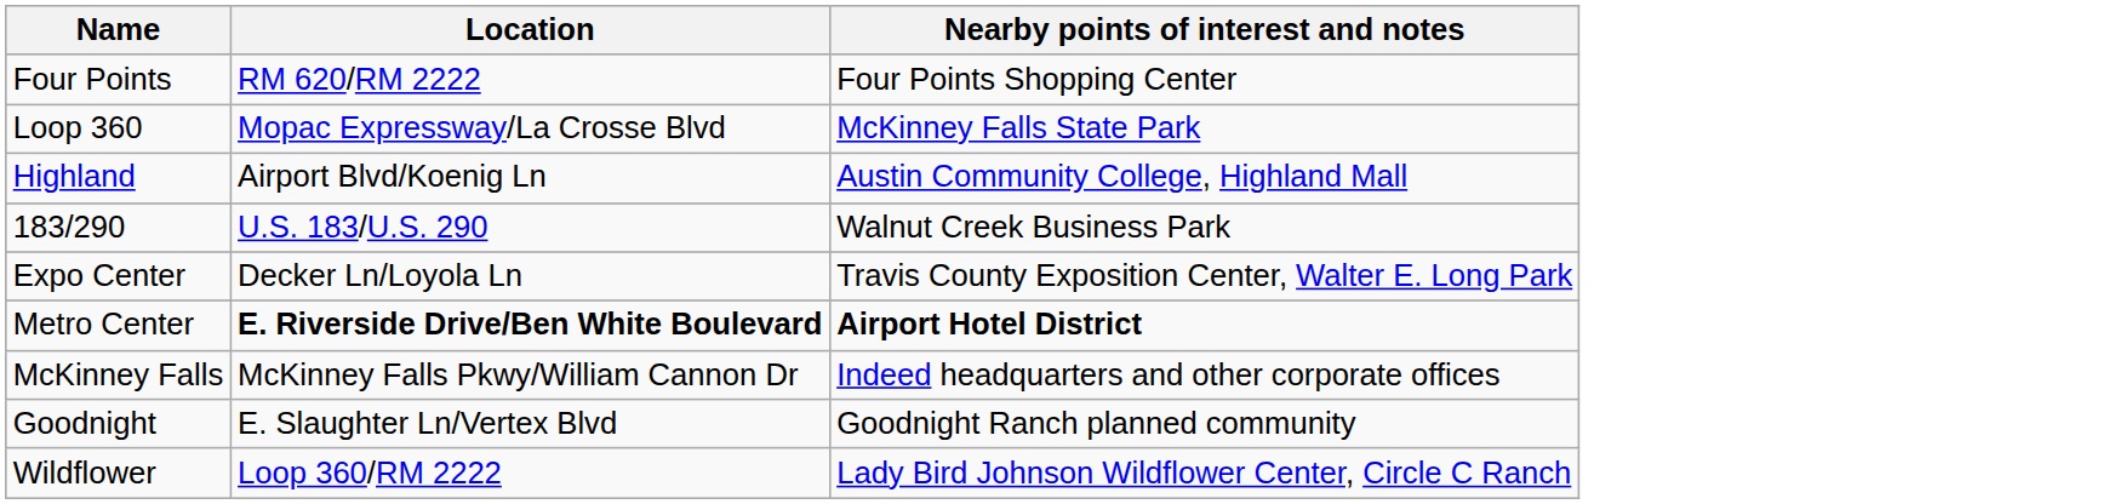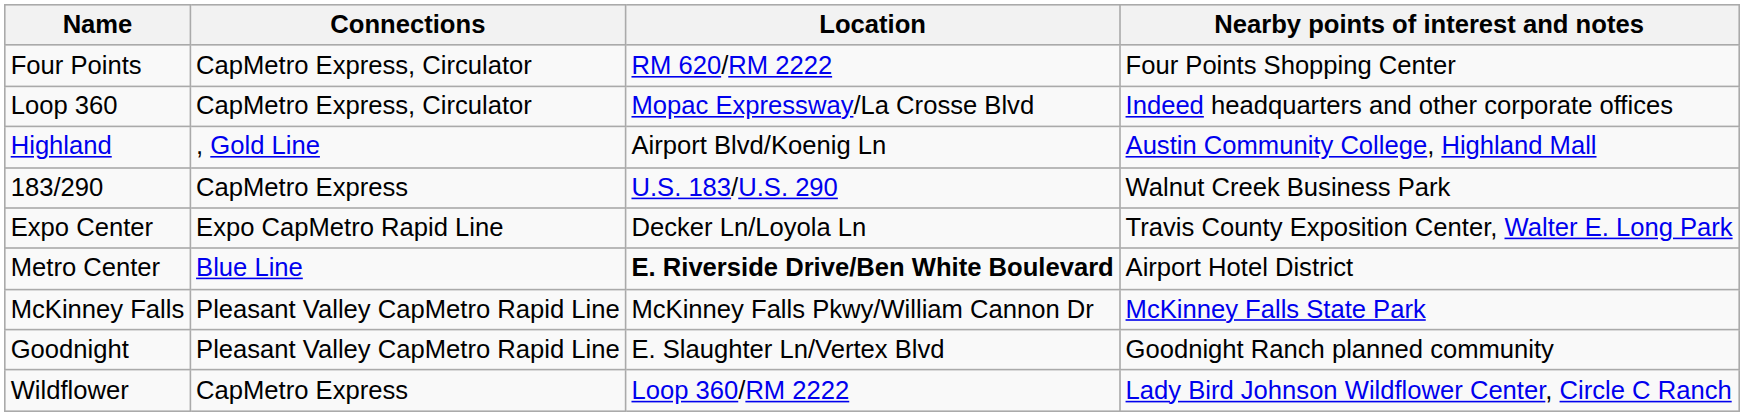+ column: Connections | CapMetro Express, Circulator | CapMetro Express, Circulator | , Gold Line | CapMetro Express | Expo CapMetro Rapid Line | Blue Line | Pleasant Valley CapMetro Rapid Line | Pleasant Valley CapMetro Rapid Line | CapMetro Express
Loop 360 | Nearby points of interest and notes: McKinney Falls State Park -> Indeed headquarters and other corporate offices
Metro Center | Nearby points of interest and notes: bold -> normal
McKinney Falls | Nearby points of interest and notes: Indeed headquarters and other corporate offices -> McKinney Falls State Park
